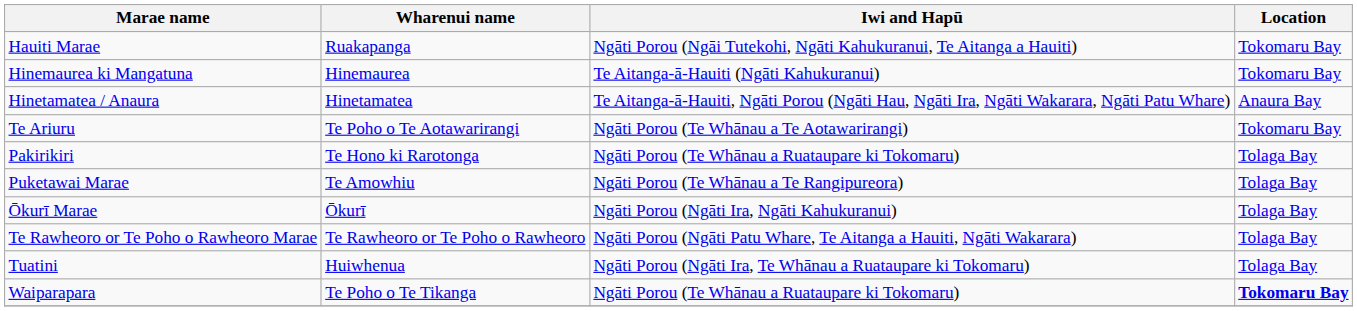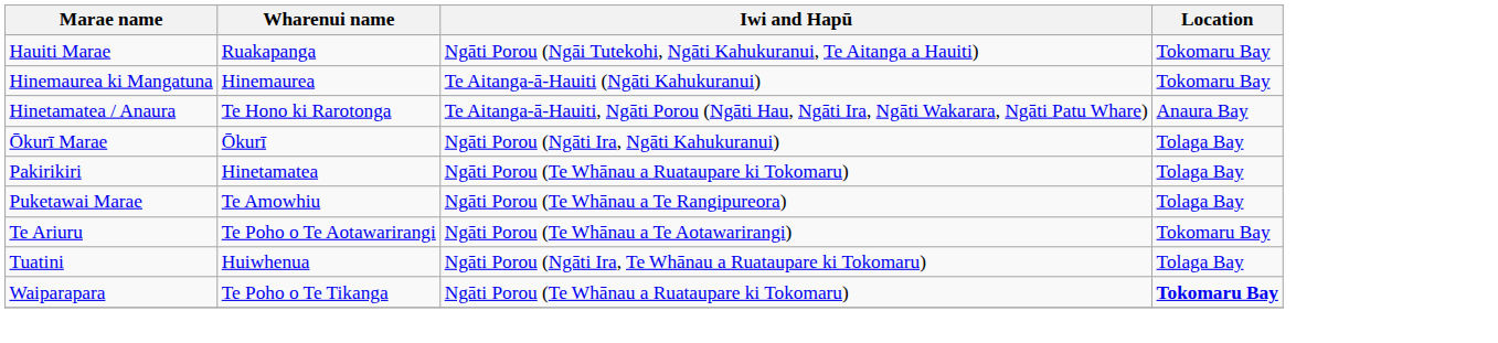Hinetamatea / Anaura | Wharenui name: Hinetamatea -> Te Hono ki Rarotonga
rows swapped: Ōkurī Marae <-> Te Ariuru
Pakirikiri | Wharenui name: Te Hono ki Rarotonga -> Hinetamatea
- row: Te Rawheoro or Te Poho o Rawheoro Marae | Te Rawheoro or Te Poho o Rawheoro | Ngāti Porou (Ngāti Patu Whare, Te Aitanga a Hauiti, Ngāti Wakarara) | Tolaga Bay
